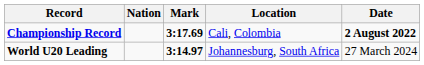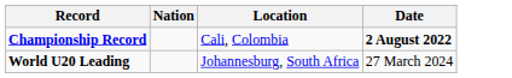- column: Mark | 3:17.69 | 3:14.97
